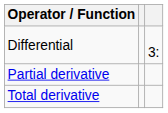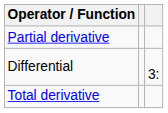rows swapped: Differential <-> Partial derivative
